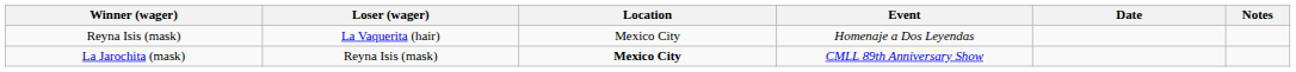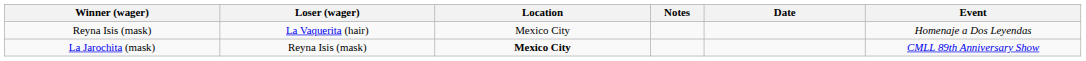columns swapped: Event <-> Notes
